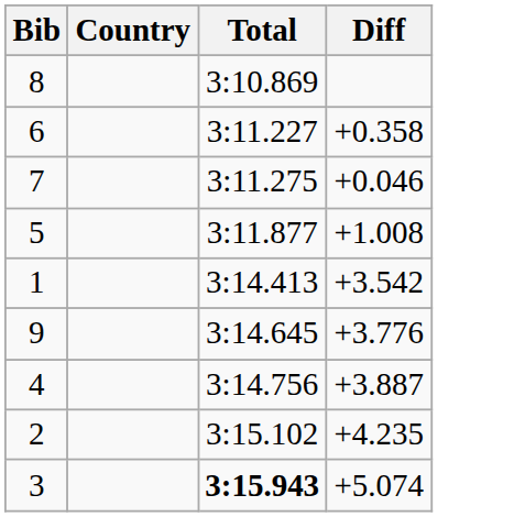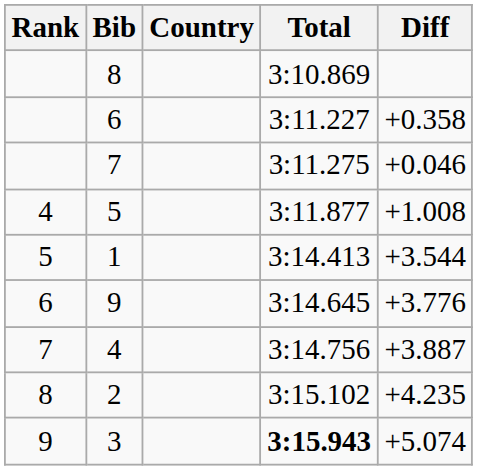+ column: Rank | 4 | 5 | 6 | 7 | 8 | 9
1 | Diff: +3.542 -> +3.544
